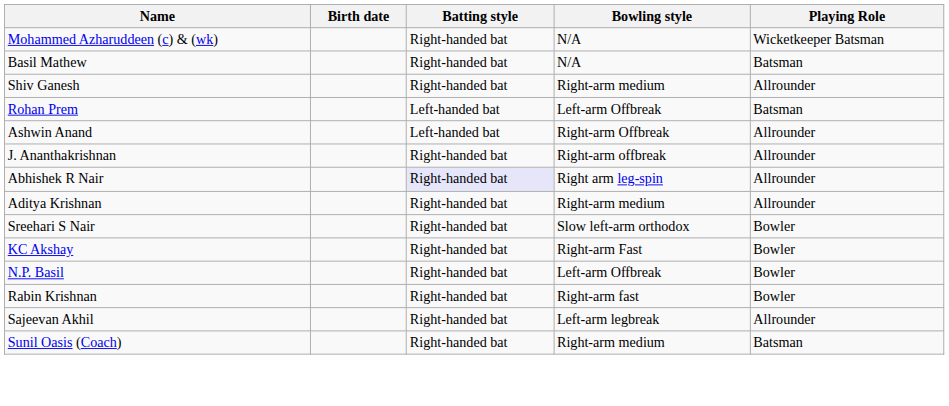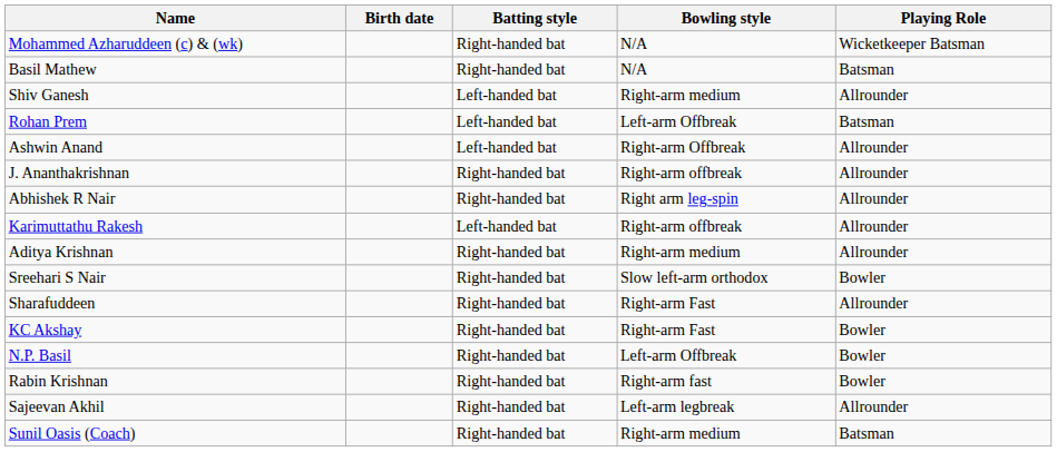Shiv Ganesh | Batting style: Right-handed bat -> Left-handed bat
Abhishek R Nair | Batting style: lavender background -> no background
+ row: Karimuttathu Rakesh | Left-handed bat | Right-arm offbreak | Allrounder
+ row: Sharafuddeen | Right-handed bat | Right-arm Fast | Allrounder
